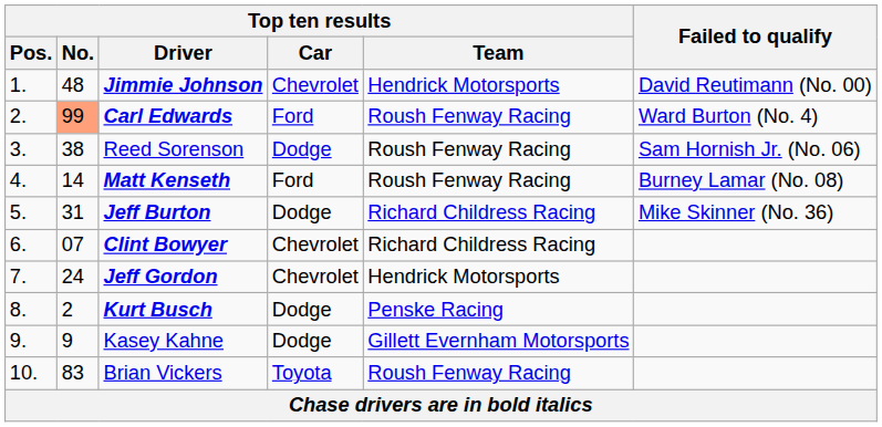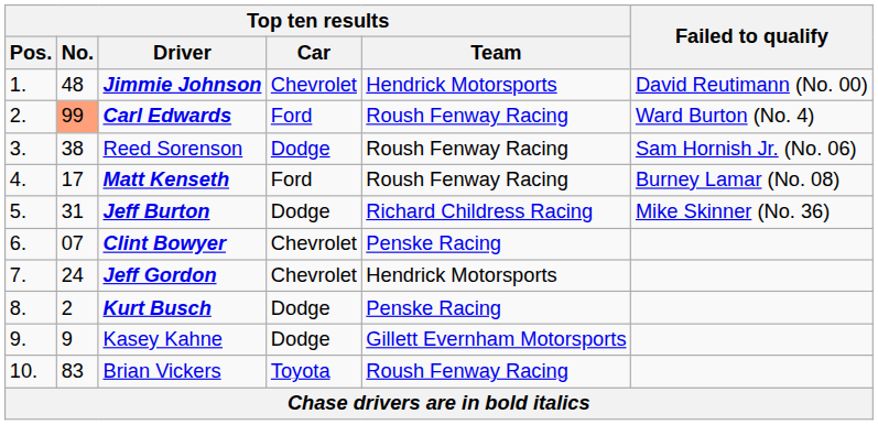Matt Kenseth | Top ten results / No.: 14 -> 17
Clint Bowyer | Top ten results / Team: Richard Childress Racing -> Penske Racing
